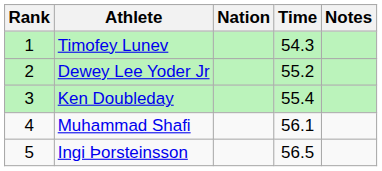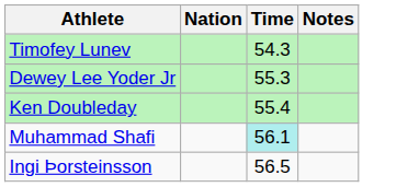- column: Rank | 1 | 2 | 3 | 4 | 5
Dewey Lee Yoder Jr | Time: 55.2 -> 55.3
Muhammad Shafi | Time: no background -> paleturquoise background
